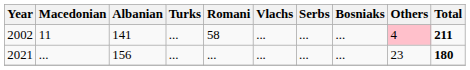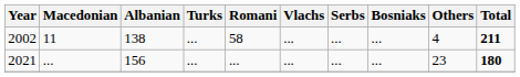2002 | Albanian: 141 -> 138
2002 | Others: pink background -> no background
